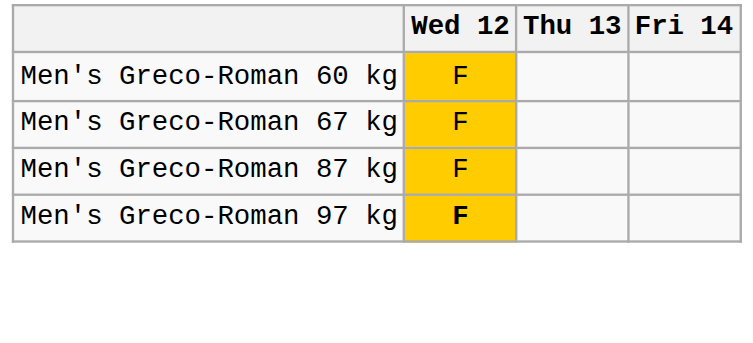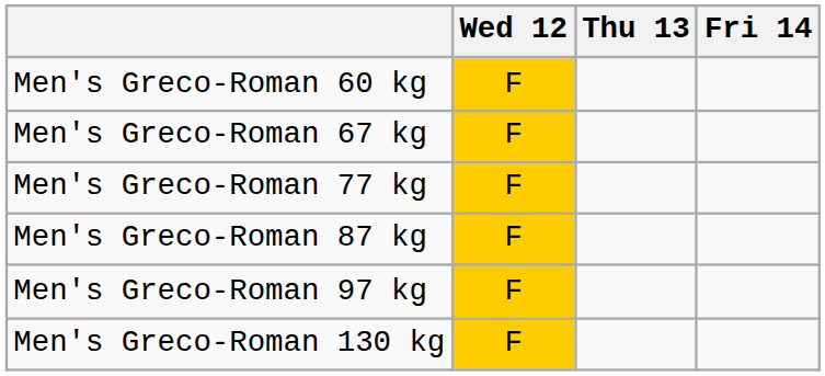+ row: Men's Greco-Roman 77 kg | F
Men's Greco-Roman 97 kg | Wed 12: bold -> normal
+ row: Men's Greco-Roman 130 kg | F
